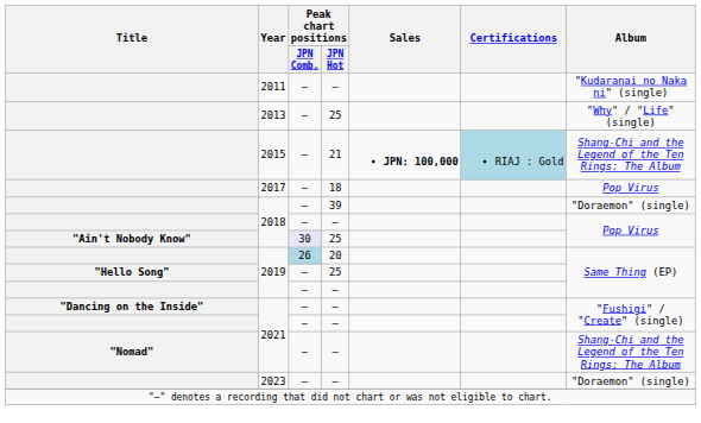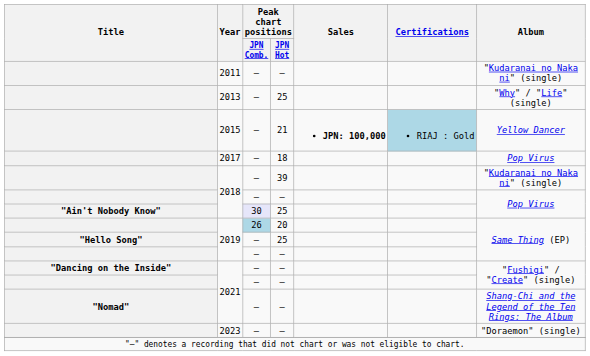2015 | Album: Shang-Chi and the Legend of the Ten Rings: The Album -> Yellow Dancer
2018 / 39 | Album: "Doraemon" (single) -> "Kudaranai no Naka ni" (single)
